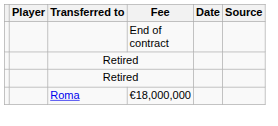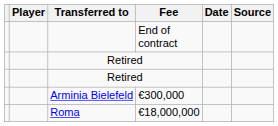+ row: Arminia Bielefeld | €300,000
